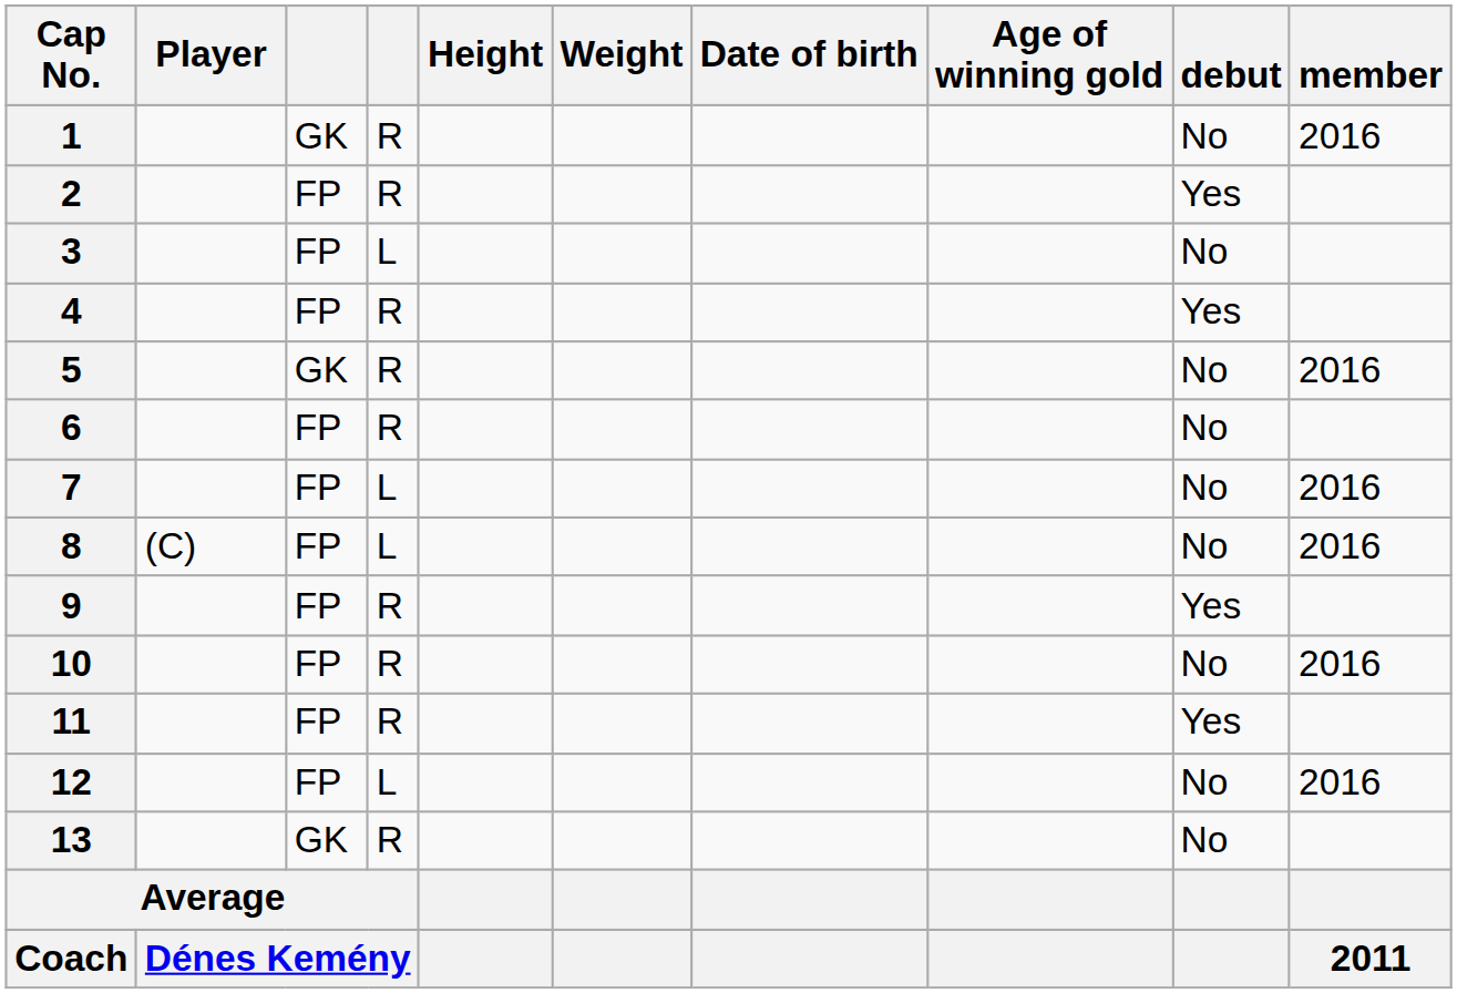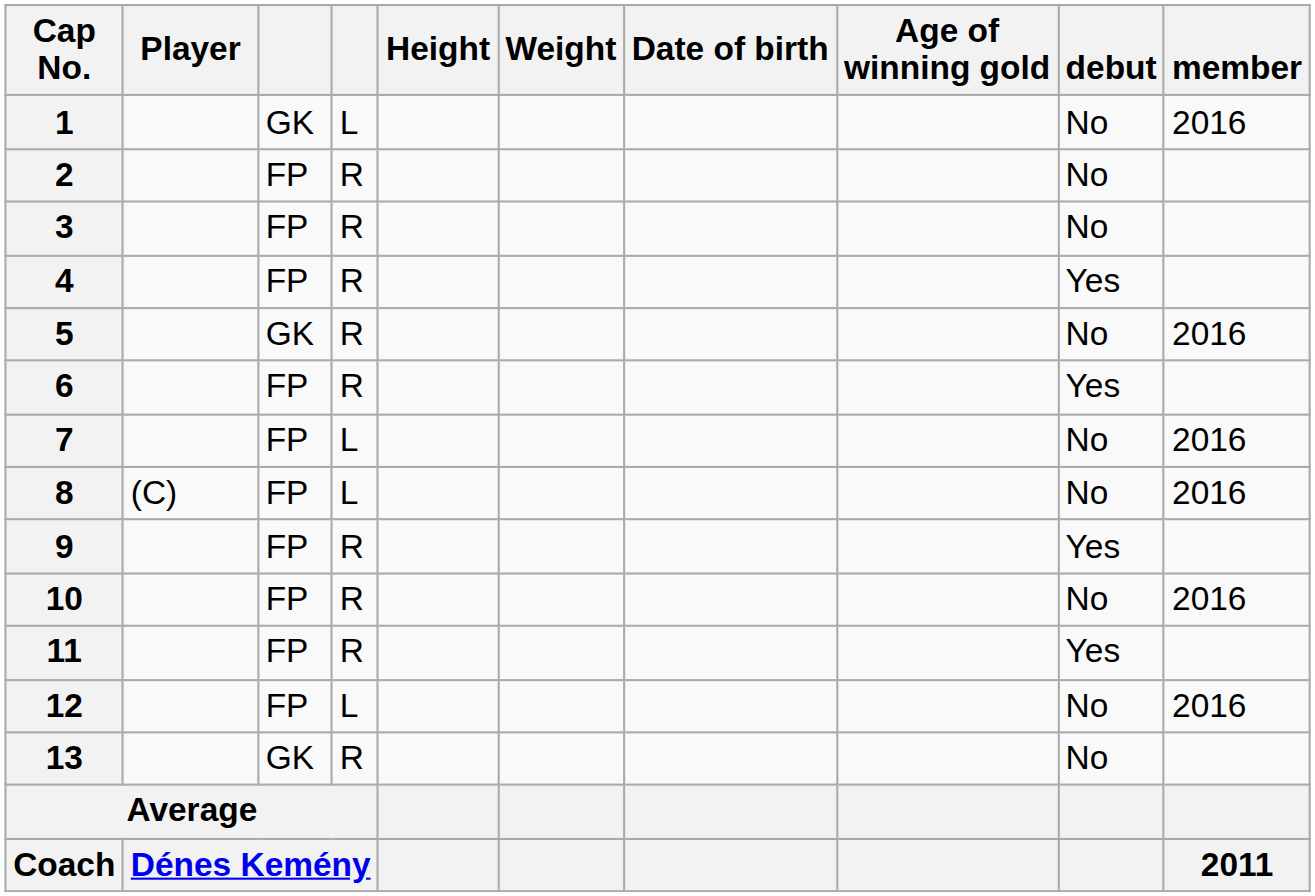1 | column 4: R -> L
2 | debut: Yes -> No
3 | column 4: L -> R
6 | debut: No -> Yes
